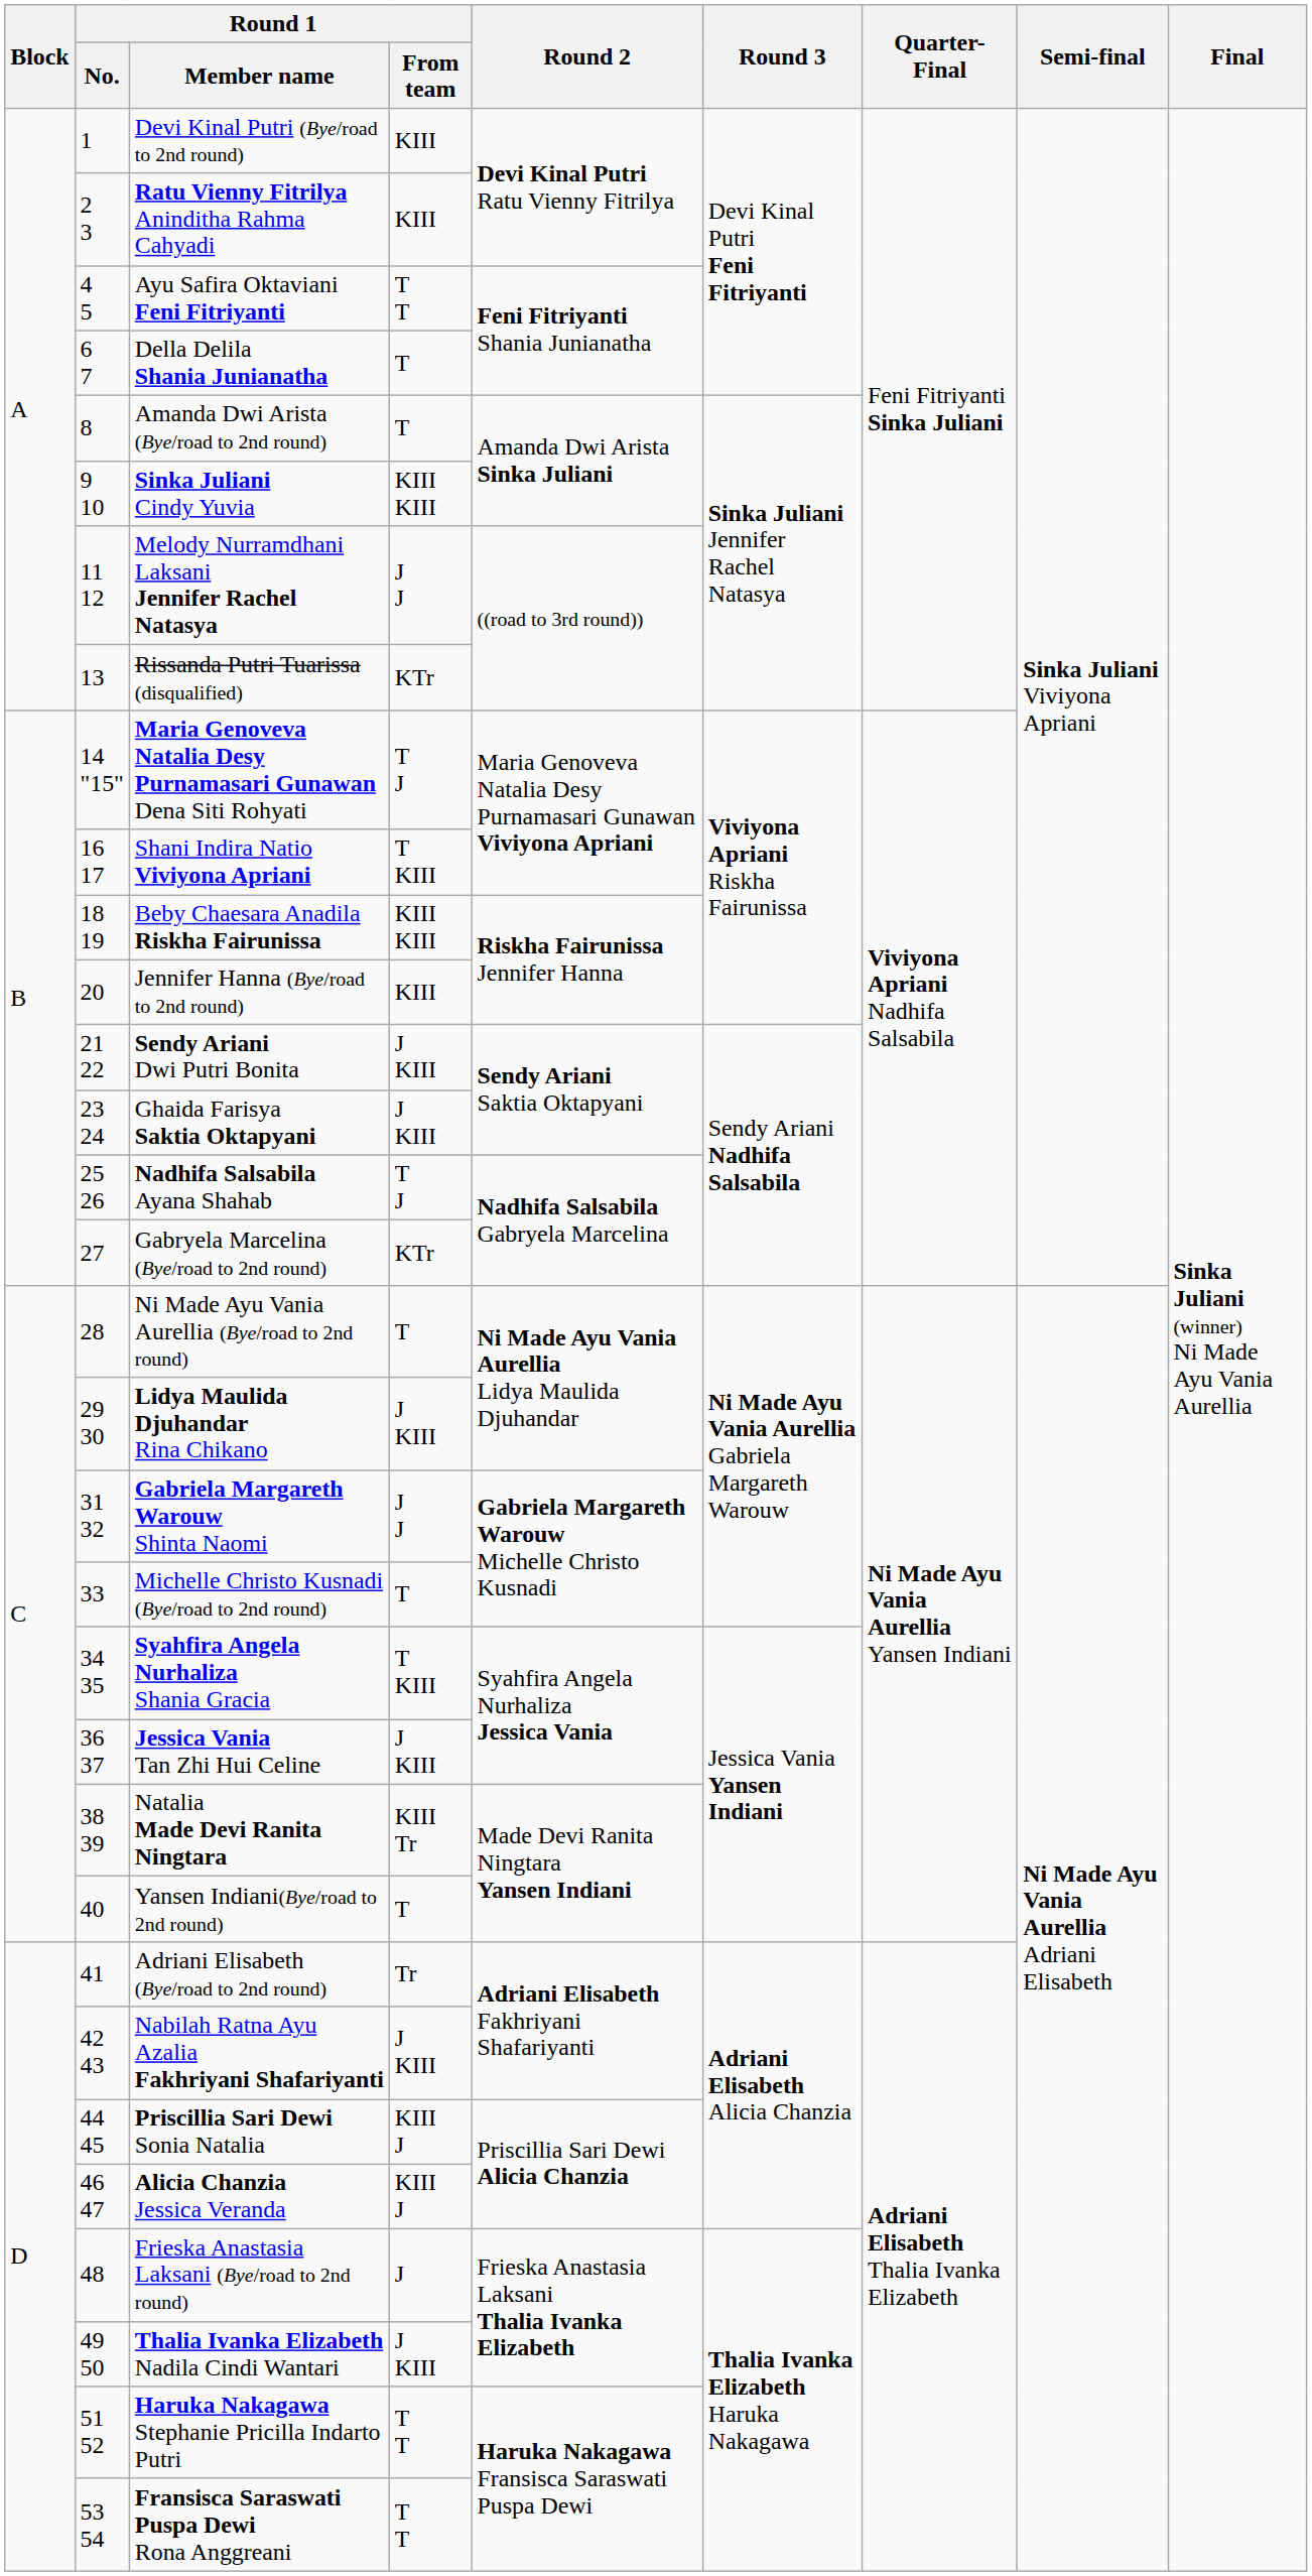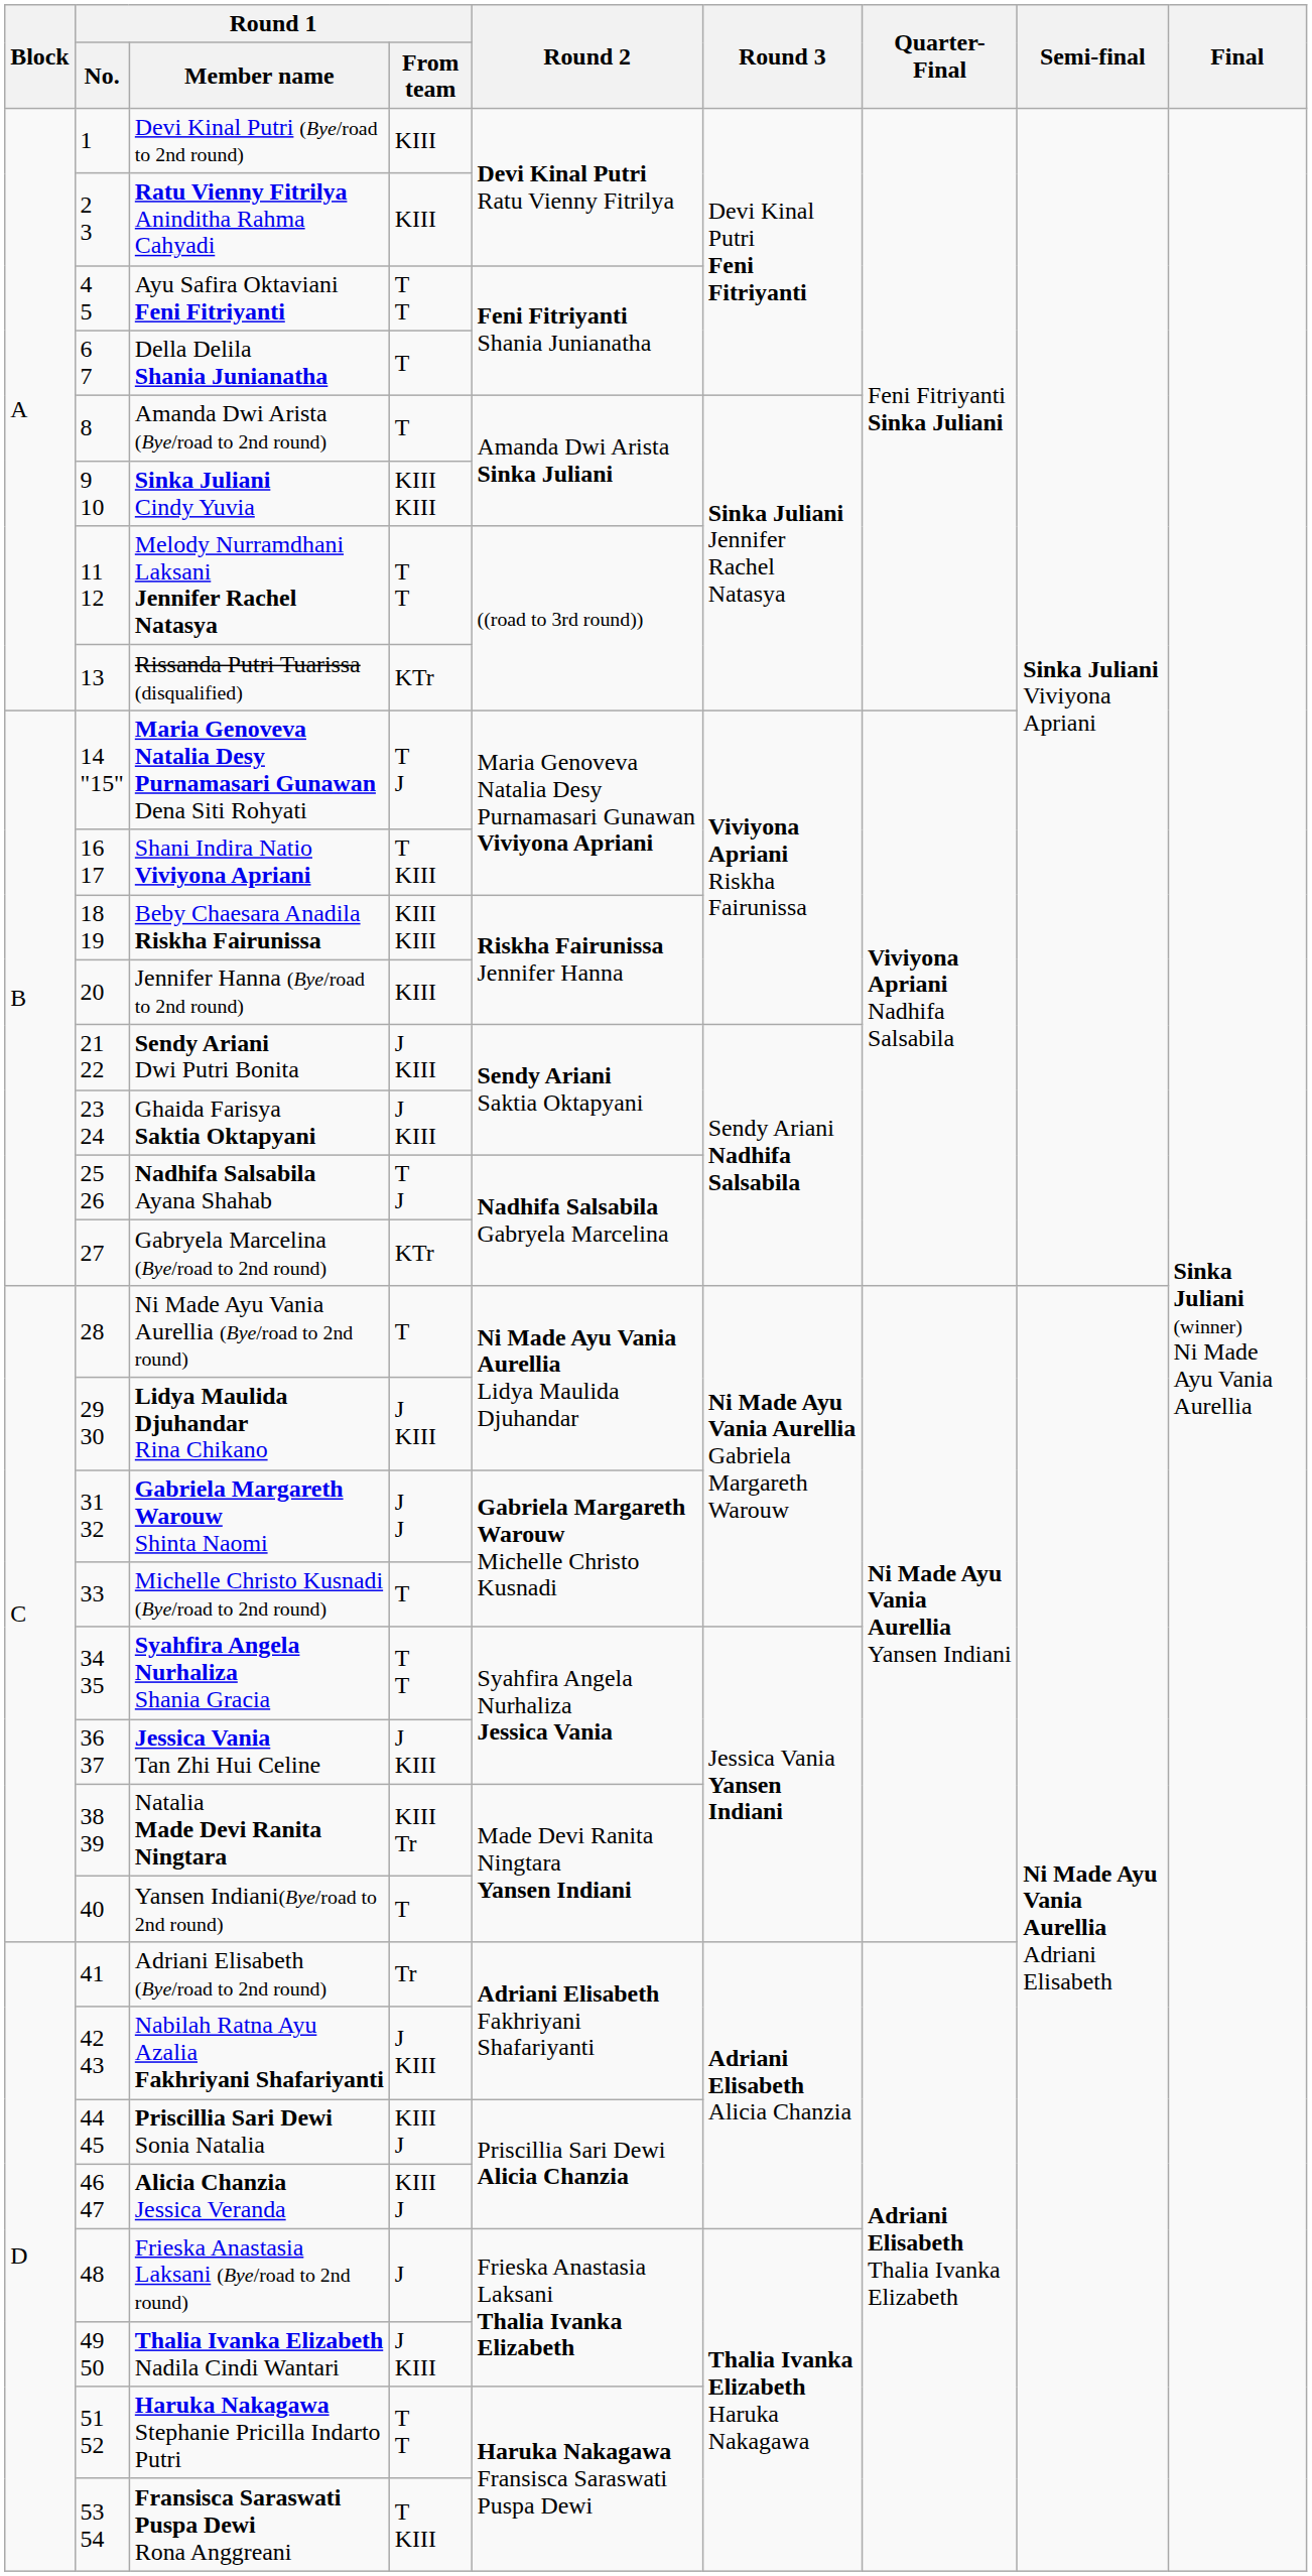Melody Nurramdhani Laksani Jennifer Rachel Natasya | Round 1 / From team: J J -> T T
Syahfira Angela Nurhaliza Shania Gracia | Round 1 / From team: T KIII -> T T
Fransisca Saraswati Puspa Dewi Rona Anggreani | Round 1 / From team: T T -> T KIII
